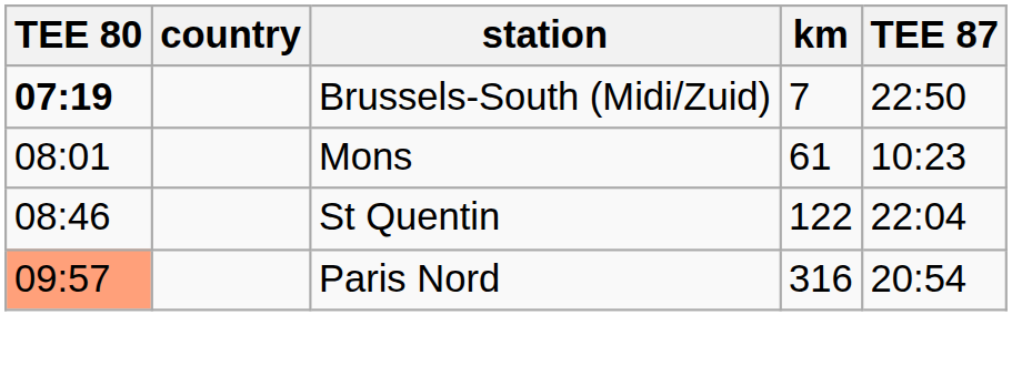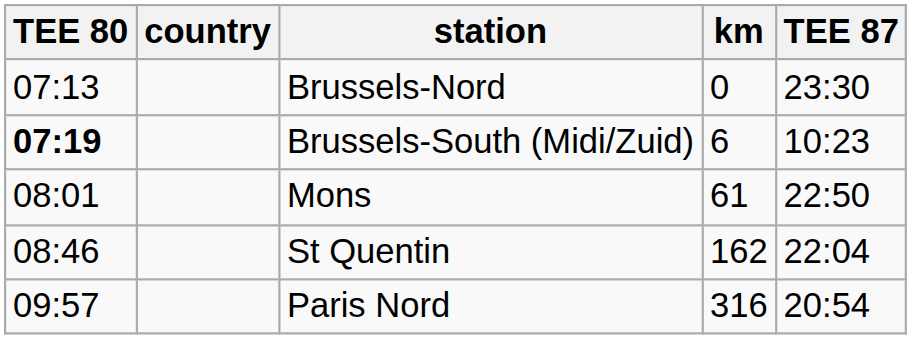+ row: 07:13 | Brussels-Nord | 0 | 23:30
Brussels-South (Midi/Zuid) | km: 7 -> 6
Brussels-South (Midi/Zuid) | TEE 87: 22:50 -> 10:23
Mons | TEE 87: 10:23 -> 22:50
St Quentin | km: 122 -> 162
Paris Nord | TEE 80: lightsalmon background -> no background
